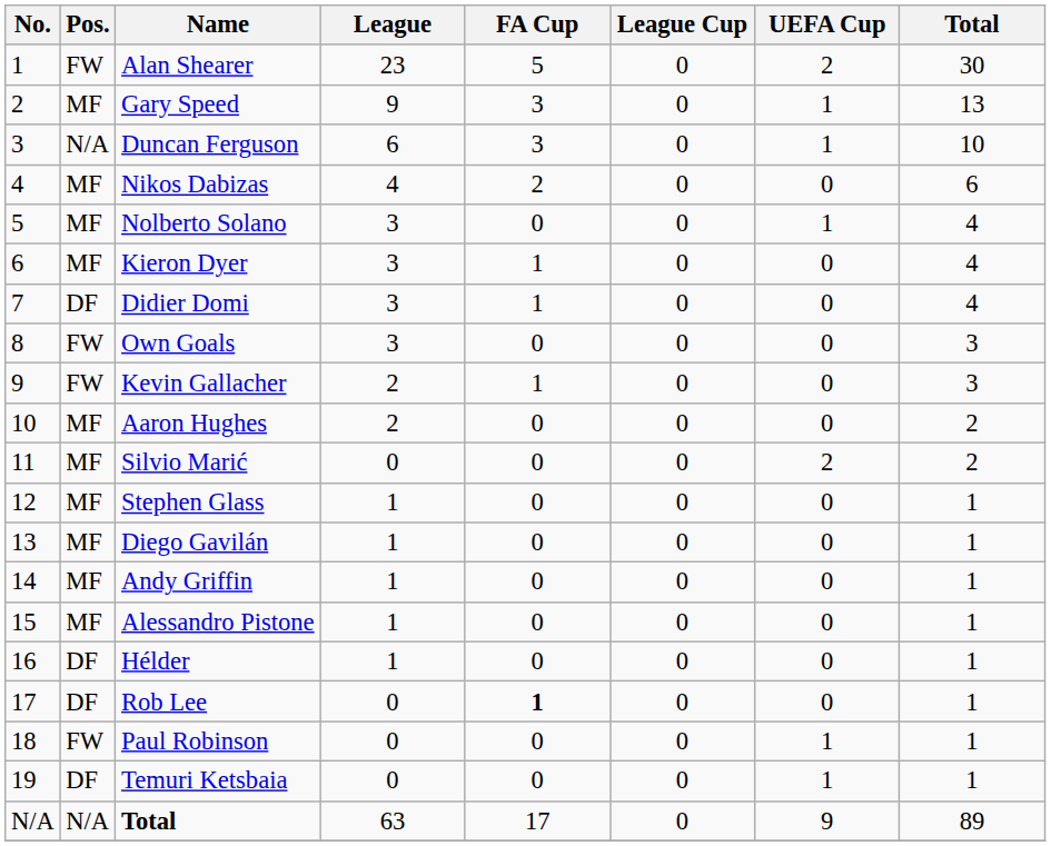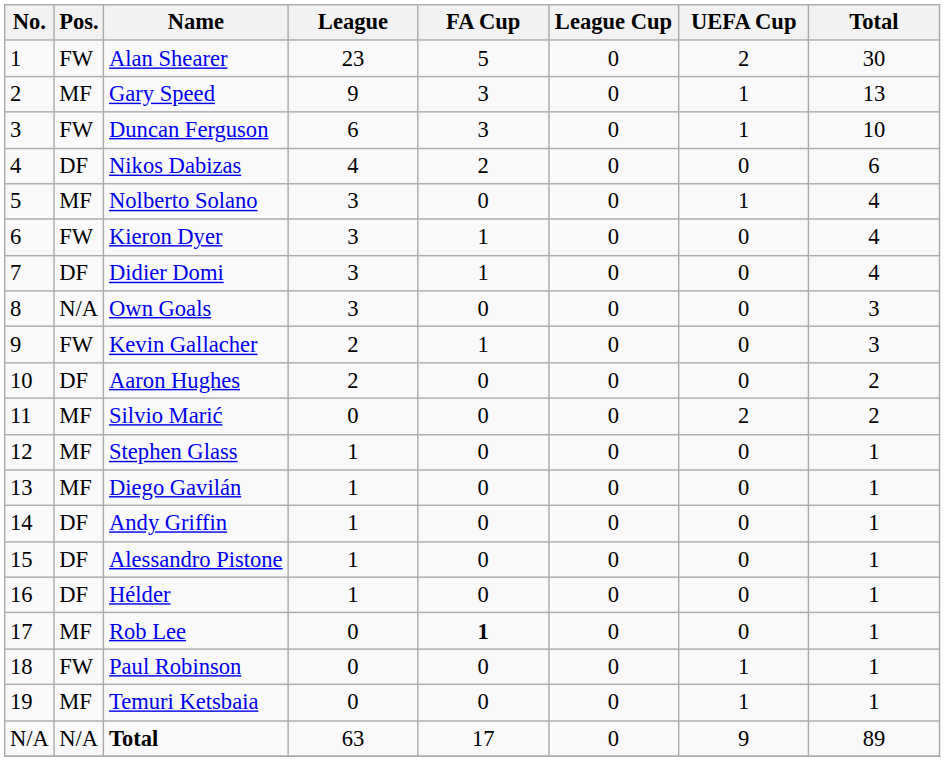Duncan Ferguson | Pos.: N/A -> FW
Nikos Dabizas | Pos.: MF -> DF
Kieron Dyer | Pos.: MF -> FW
Own Goals | Pos.: FW -> N/A
Aaron Hughes | Pos.: MF -> DF
Andy Griffin | Pos.: MF -> DF
Alessandro Pistone | Pos.: MF -> DF
Rob Lee | Pos.: DF -> MF
Temuri Ketsbaia | Pos.: DF -> MF
